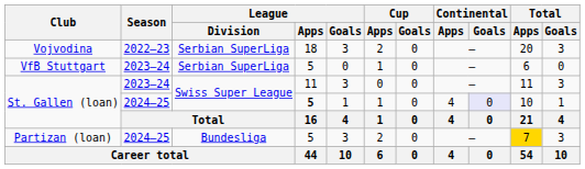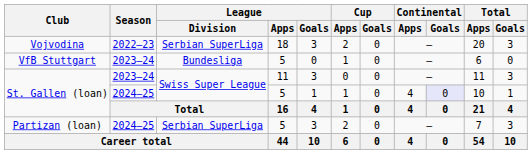VfB Stuttgart | League / Division: Serbian SuperLiga -> Bundesliga
St. Gallen (loan) / 2024–25 | League / Apps: bold -> normal
Partizan (loan) | League / Division: Bundesliga -> Serbian SuperLiga
Partizan (loan) | Total / Apps: gold background -> no background
